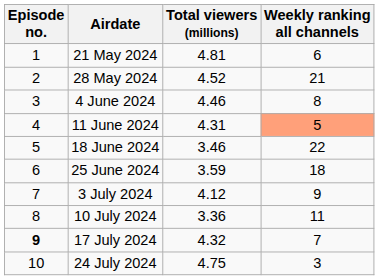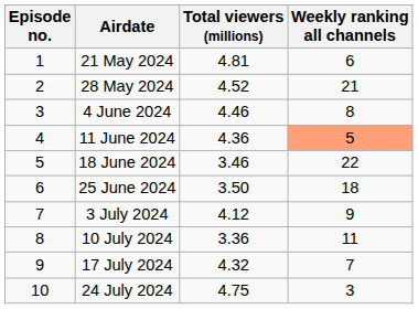11 June 2024 | Total viewers (millions): 4.31 -> 4.36
25 June 2024 | Total viewers (millions): 3.59 -> 3.50
17 July 2024 | Episode no.: bold -> normal
